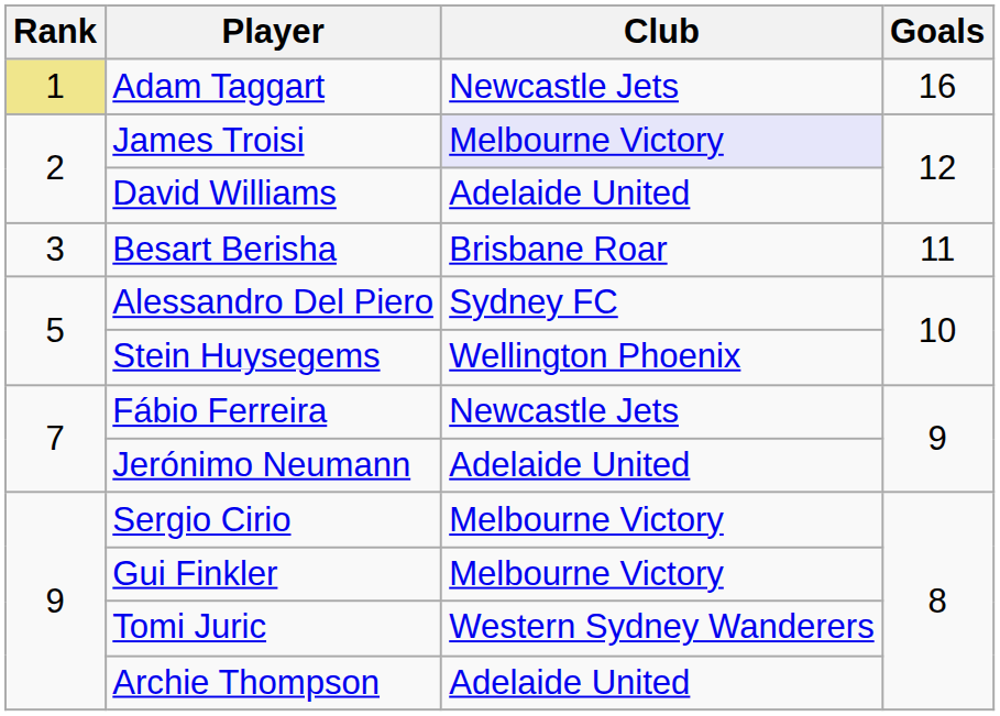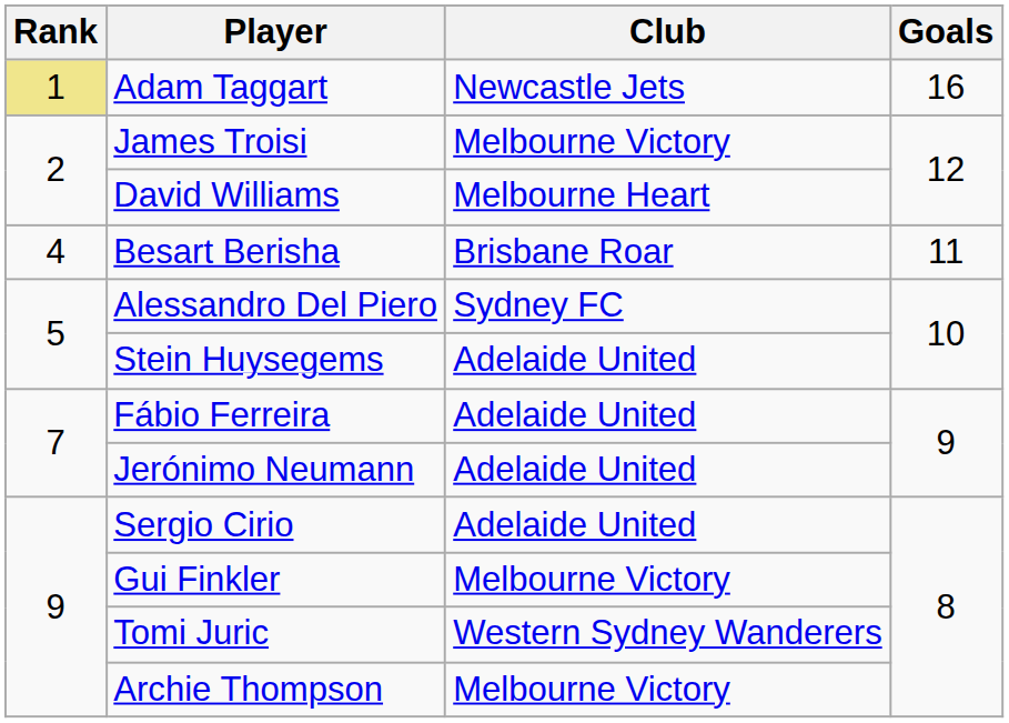James Troisi | Club: lavender background -> no background
David Williams | Club: Adelaide United -> Melbourne Heart
Besart Berisha | Rank: 3 -> 4
Stein Huysegems | Club: Wellington Phoenix -> Adelaide United
Fábio Ferreira | Club: Newcastle Jets -> Adelaide United
Sergio Cirio | Club: Melbourne Victory -> Adelaide United
Archie Thompson | Club: Adelaide United -> Melbourne Victory
